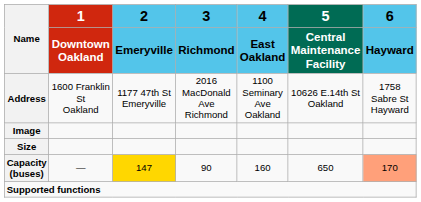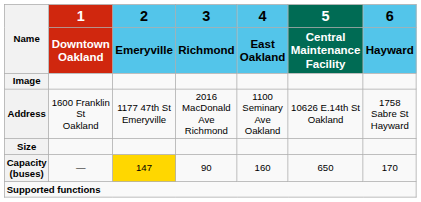rows swapped: Image <-> Address
Capacity (buses) | 6 / Hayward: lightsalmon background -> no background
